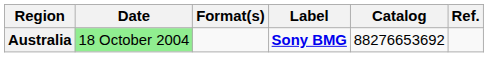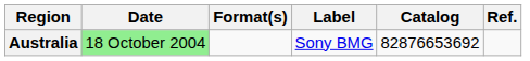Australia | Label: bold -> normal
Australia | Catalog: 88276653692 -> 82876653692
